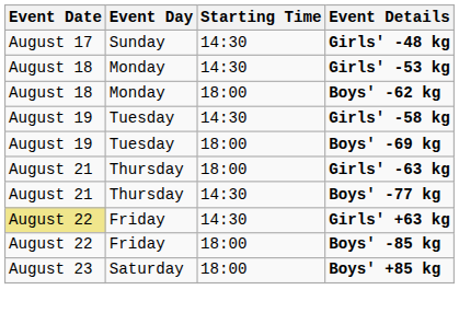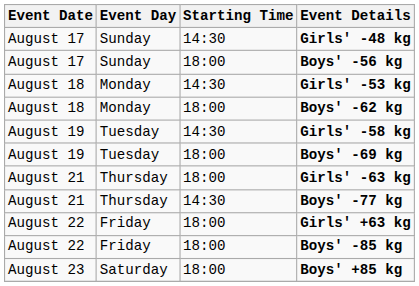+ row: August 17 | Sunday | 18:00 | Boys' -56 kg
Girls' +63 kg | Event Date: khaki background -> no background
Girls' +63 kg | Starting Time: 14:30 -> 18:00
